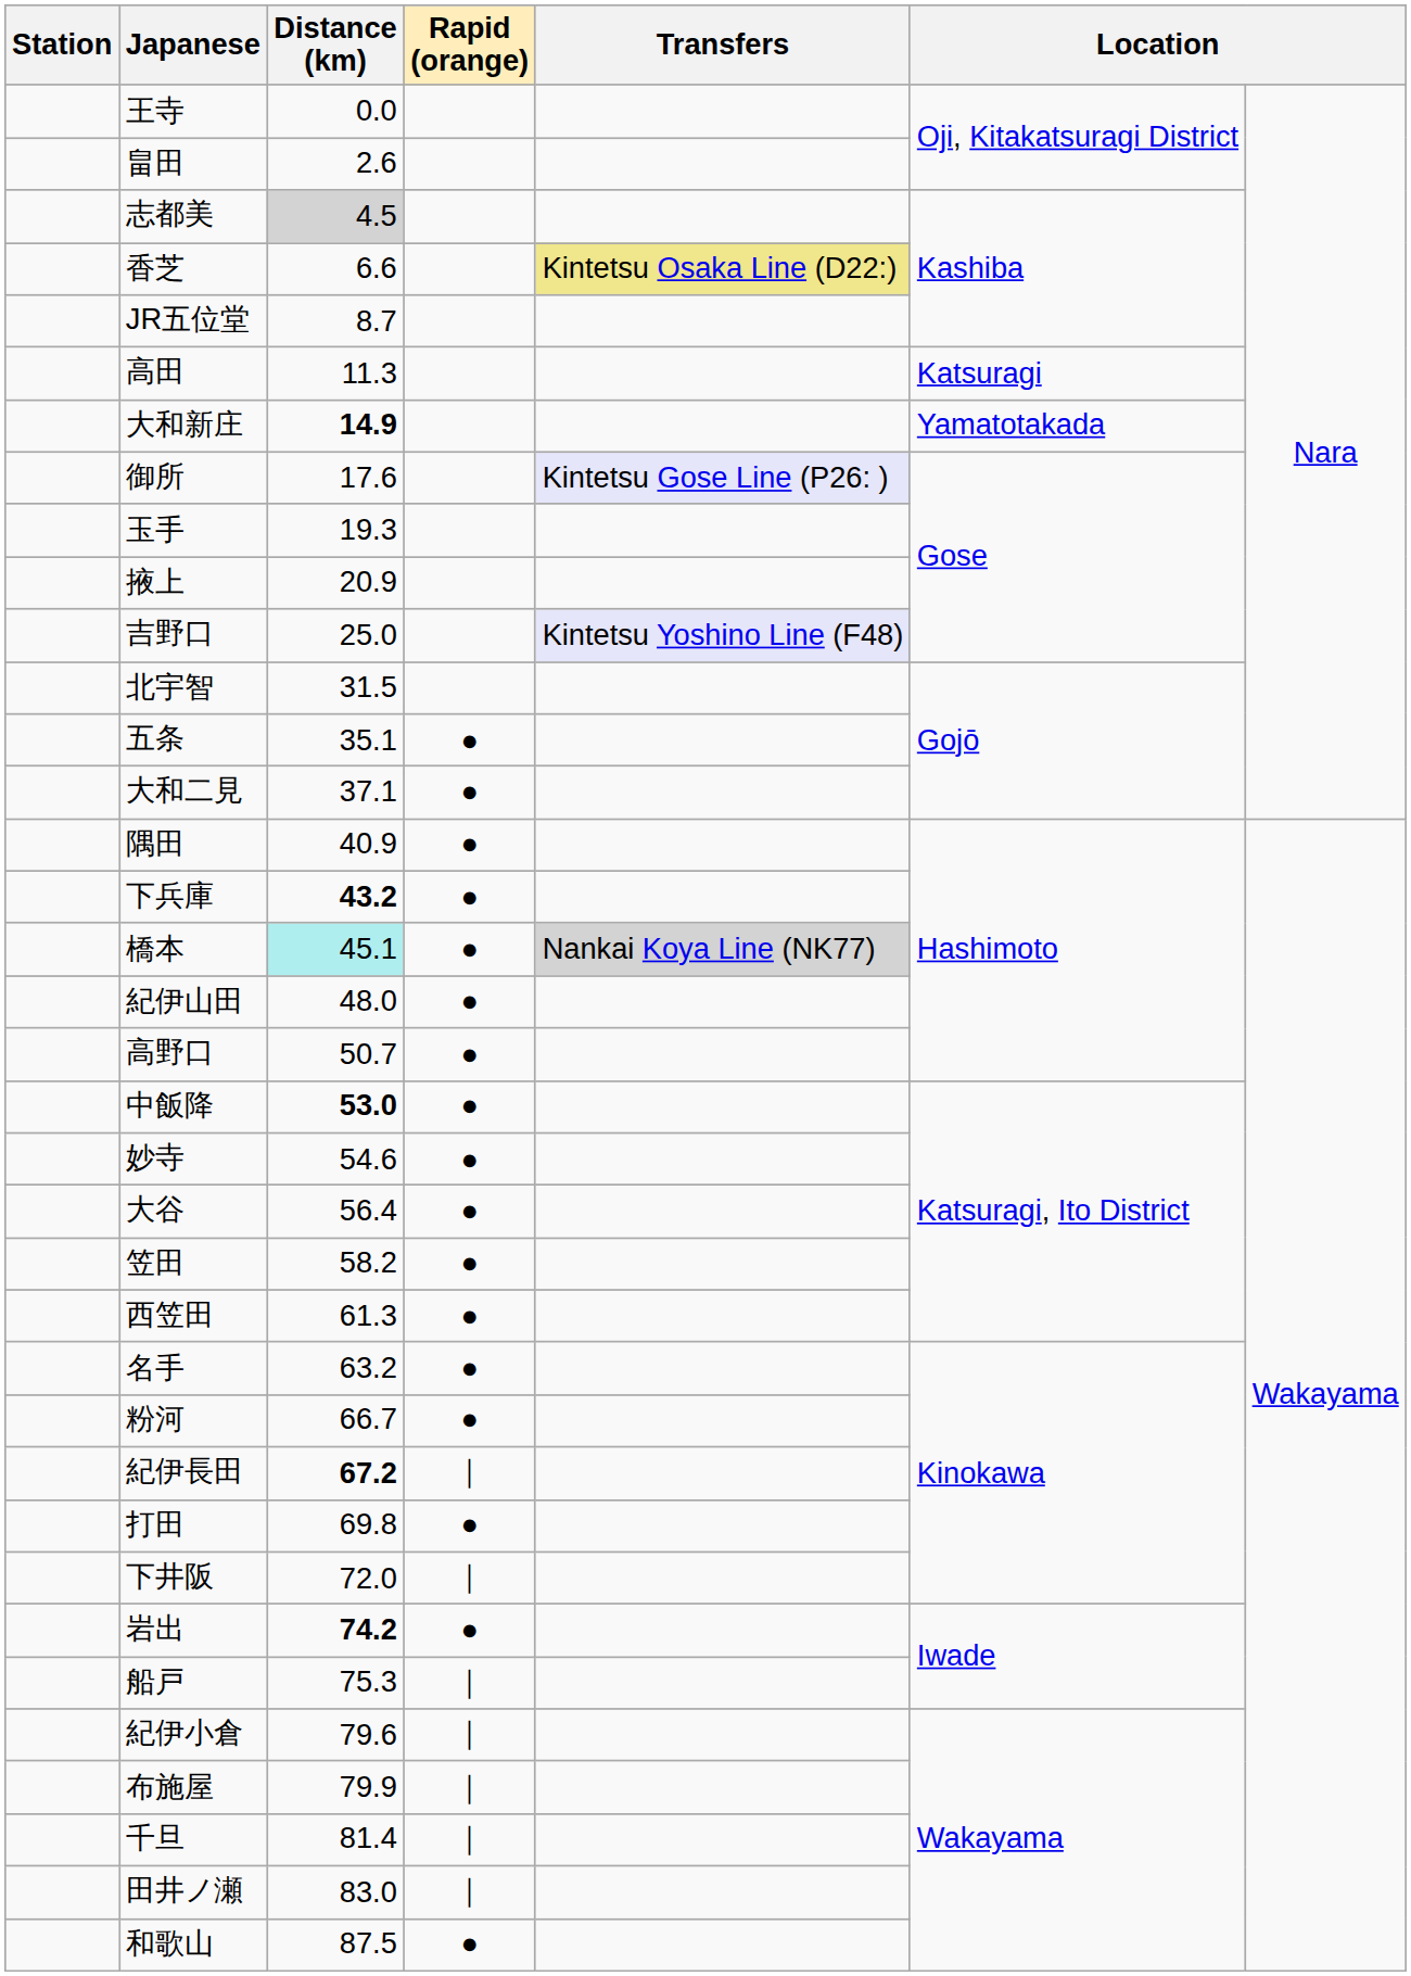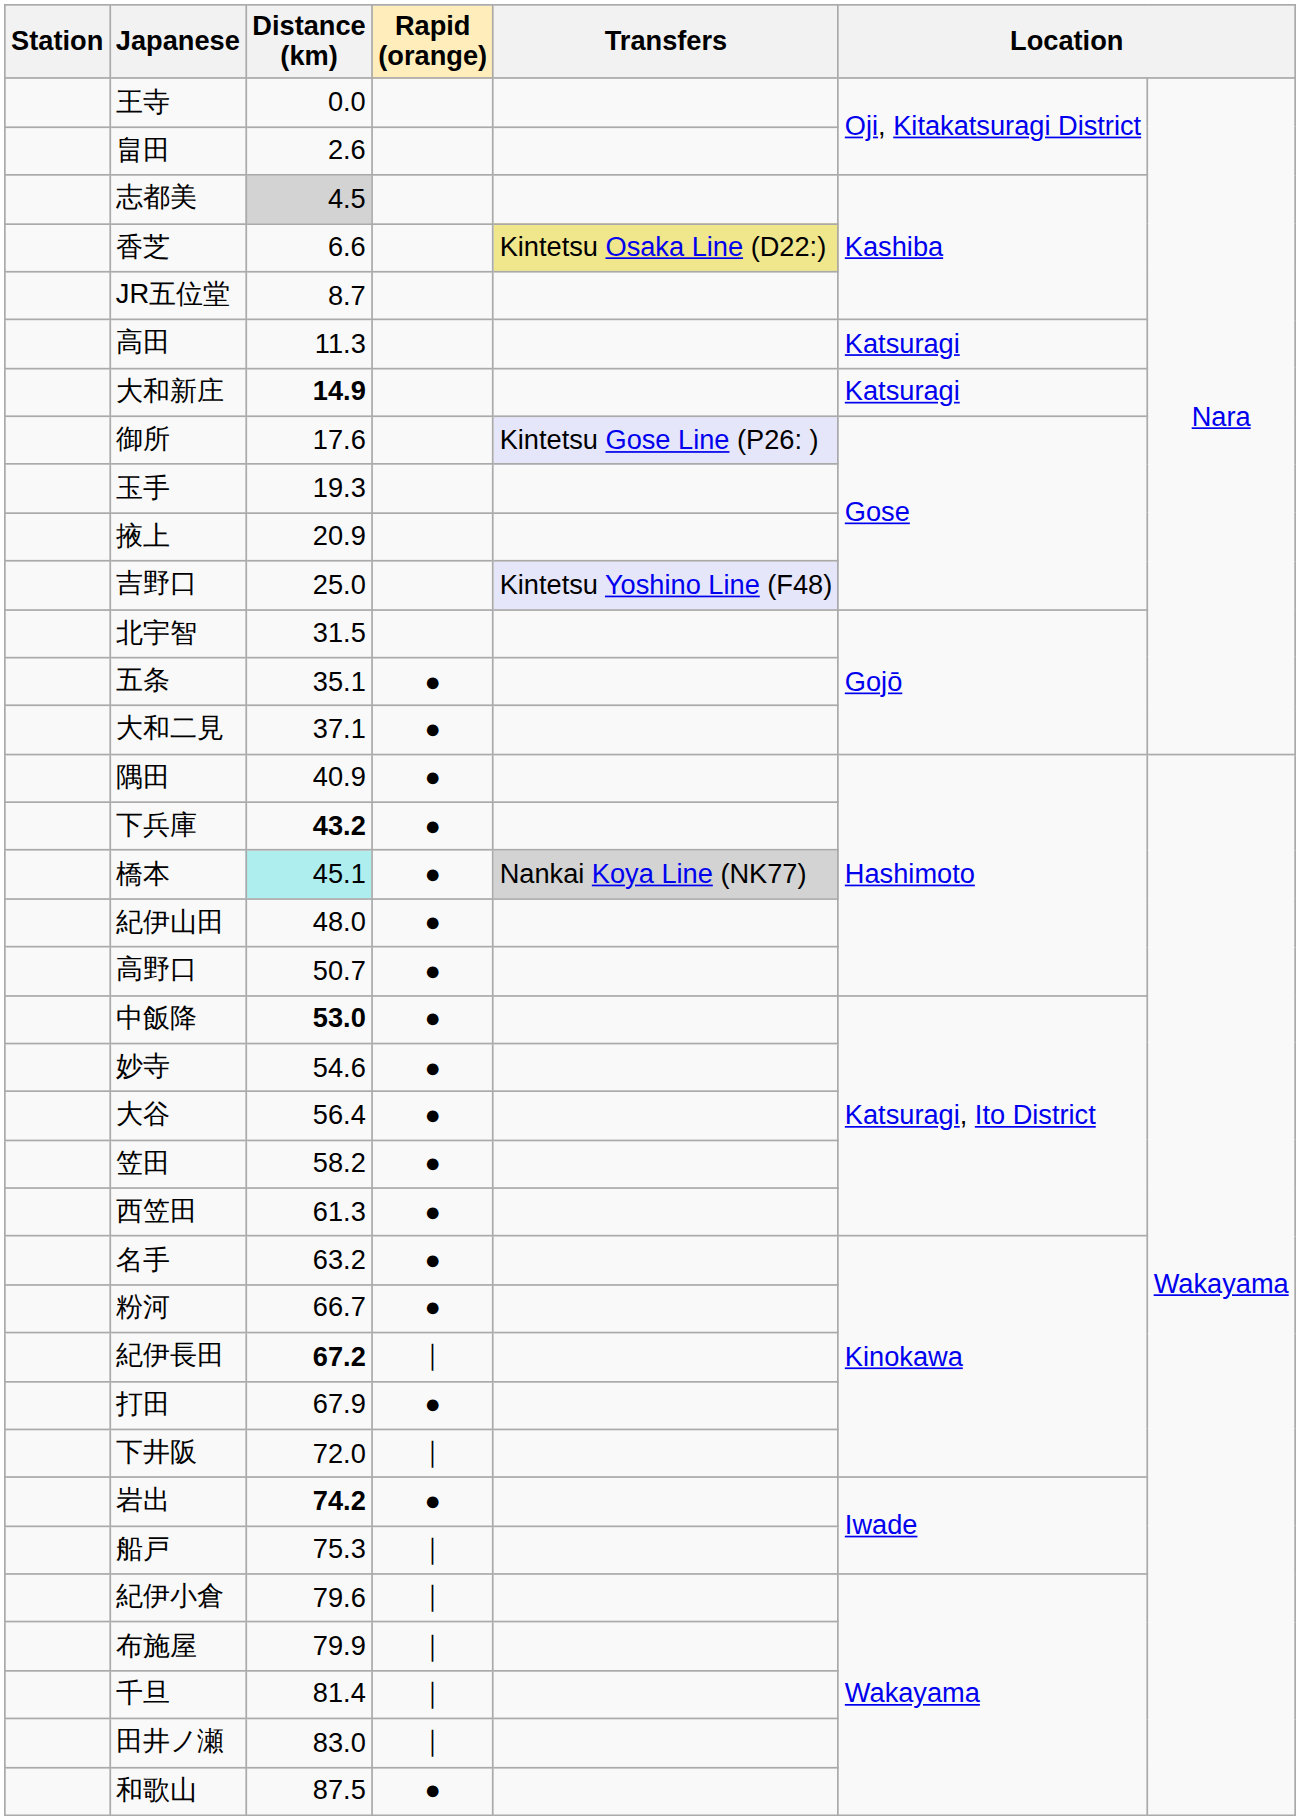大和新庄 | column 6: Yamatotakada -> Katsuragi
打田 | Distance (km): 69.8 -> 67.9
